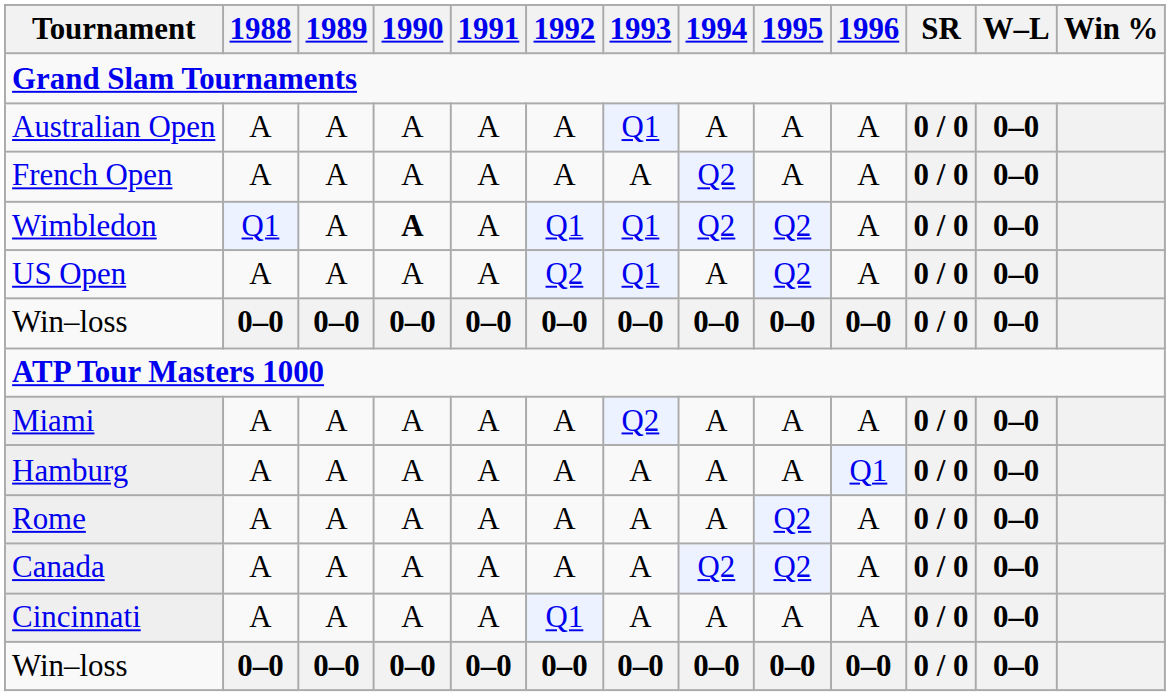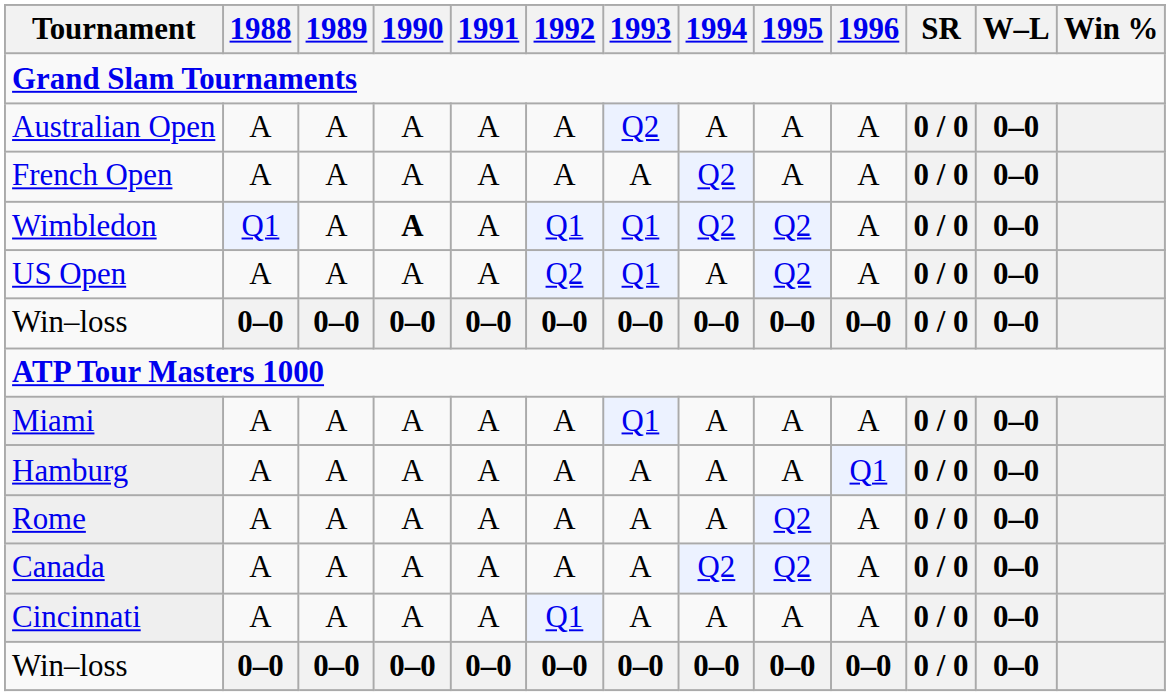Australian Open | 1993: Q1 -> Q2
Miami | 1993: Q2 -> Q1
